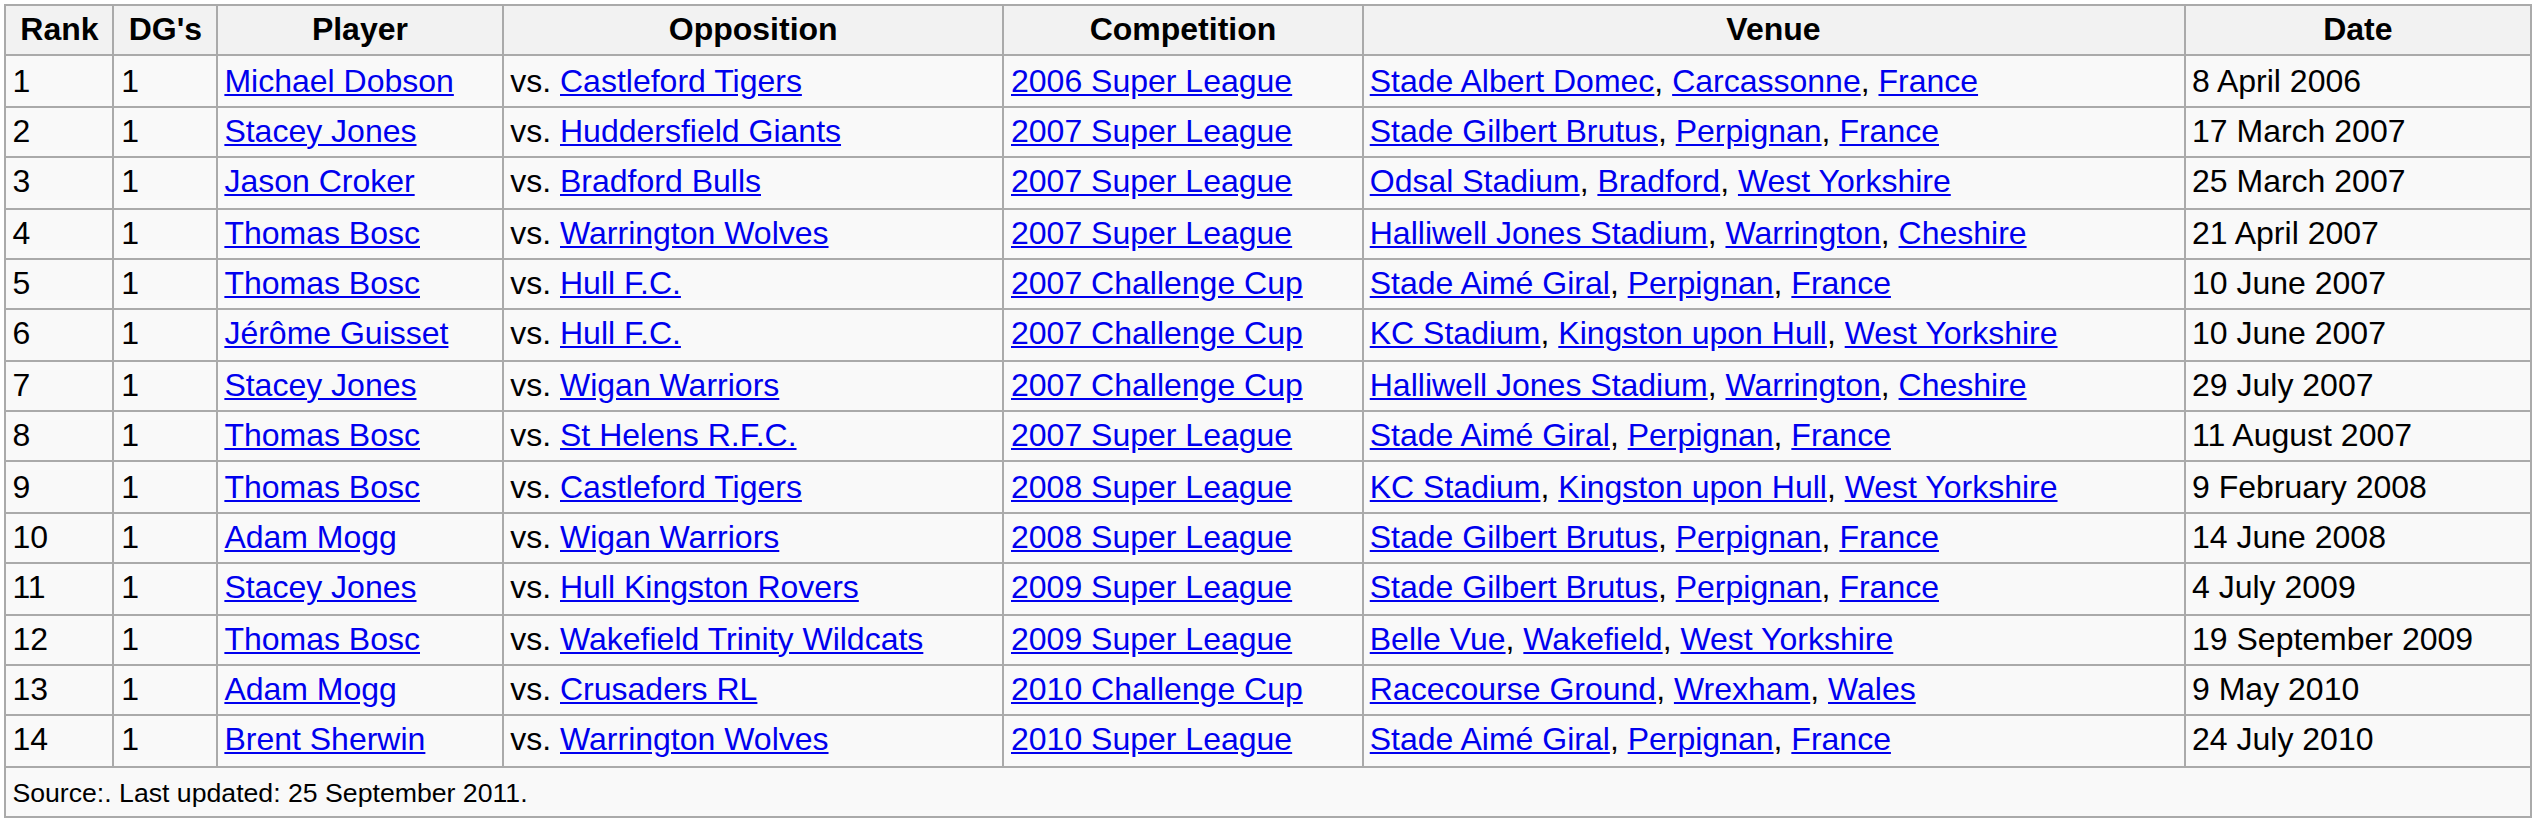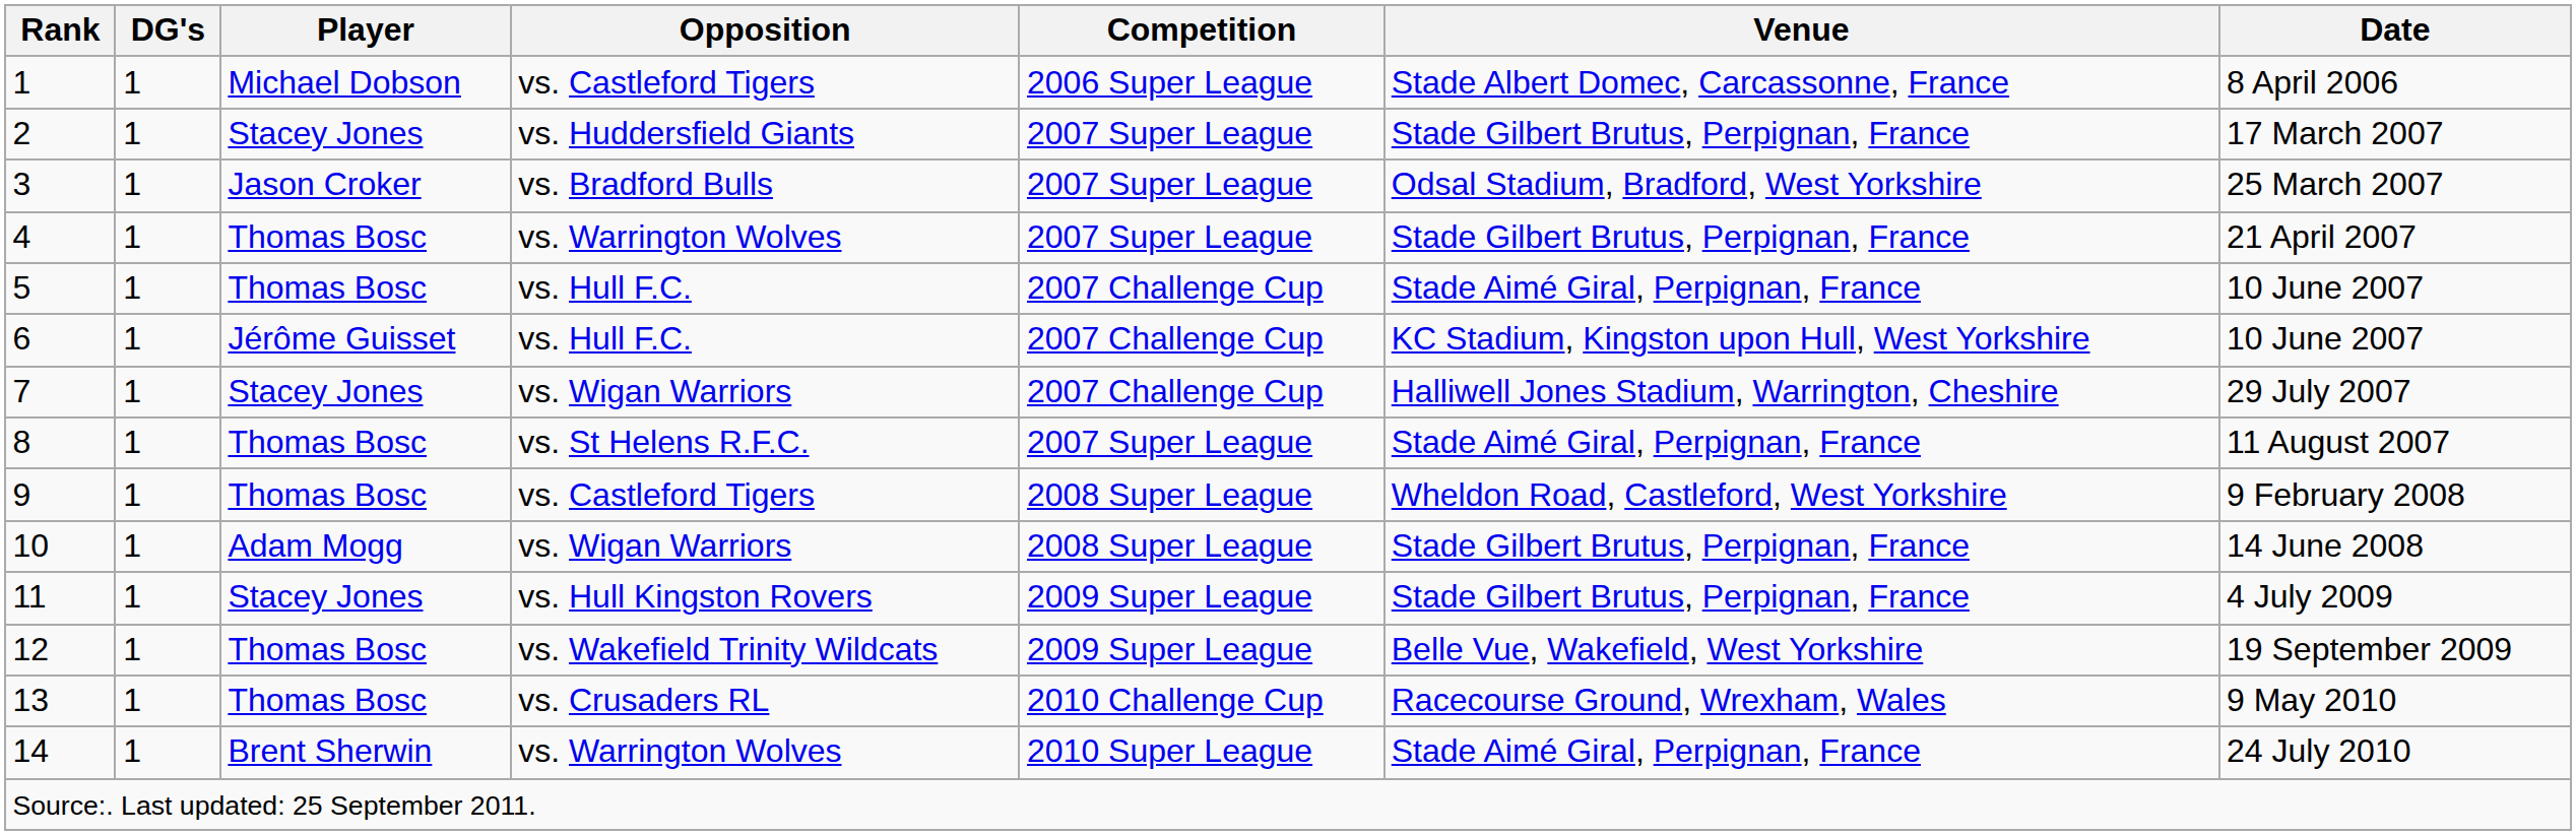4 | Venue: Halliwell Jones Stadium, Warrington, Cheshire -> Stade Gilbert Brutus, Perpignan, France
9 | Venue: KC Stadium, Kingston upon Hull, West Yorkshire -> Wheldon Road, Castleford, West Yorkshire
13 | Player: Adam Mogg -> Thomas Bosc
